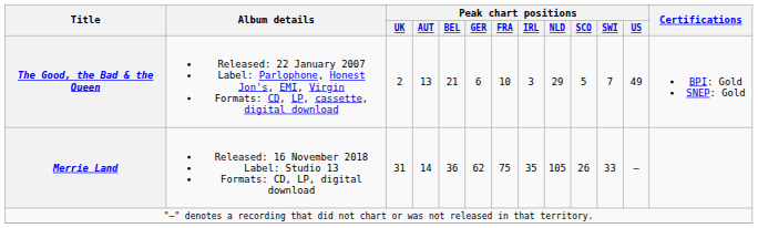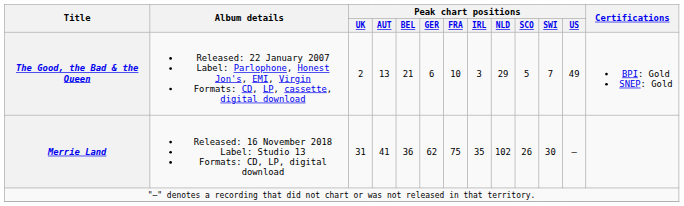Merrie Land | Peak chart positions / AUT: 14 -> 41
Merrie Land | Peak chart positions / NLD: 105 -> 102
Merrie Land | Peak chart positions / SWI: 33 -> 30
